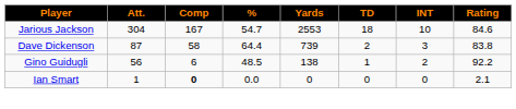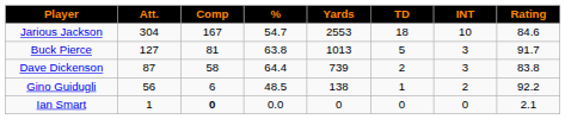+ row: Buck Pierce | 127 | 81 | 63.8 | 1013 | 5 | 3 | 91.7
